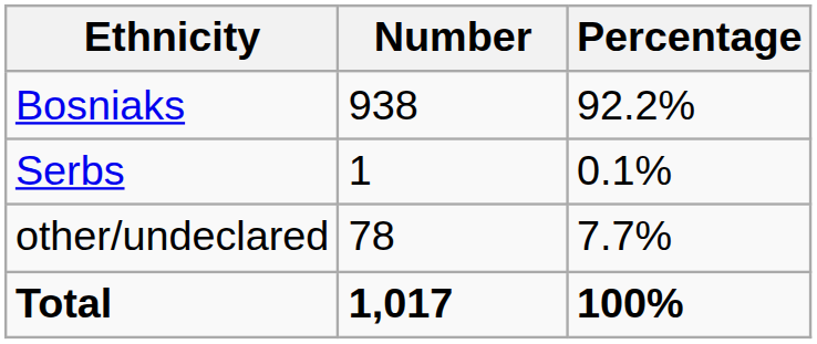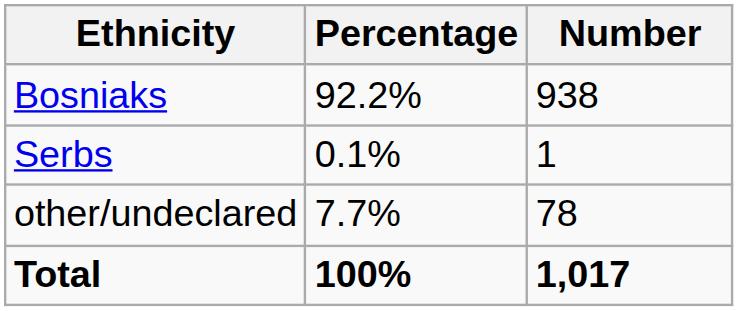columns swapped: Number <-> Percentage
